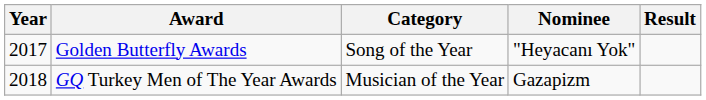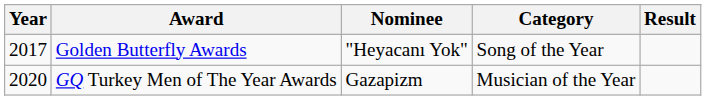columns swapped: Category <-> Nominee
GQ Turkey Men of The Year Awards | Year: 2018 -> 2020
